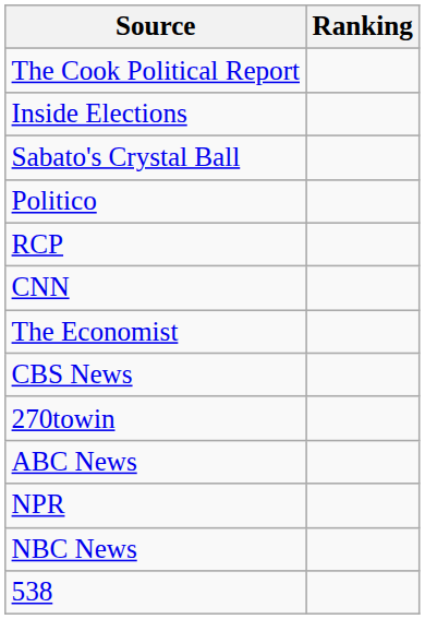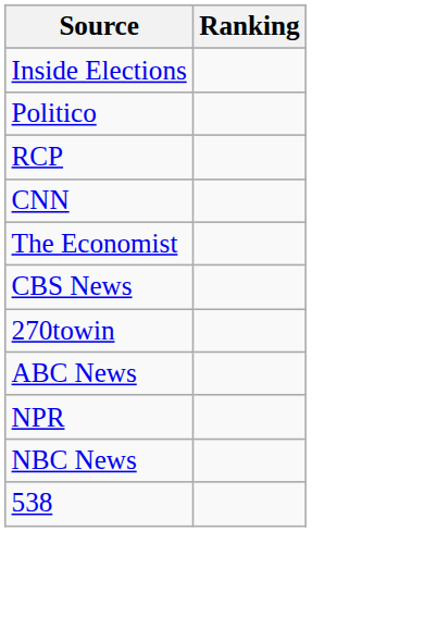- row: The Cook Political Report
- row: Sabato's Crystal Ball
